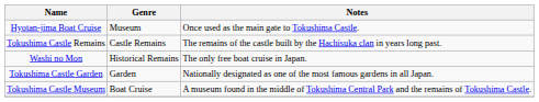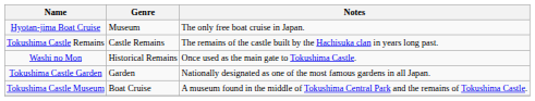Hyotan-jima Boat Cruise | Notes: Once used as the main gate to Tokushima Castle. -> The only free boat cruise in Japan.
Washi no Mon | Notes: The only free boat cruise in Japan. -> Once used as the main gate to Tokushima Castle.
